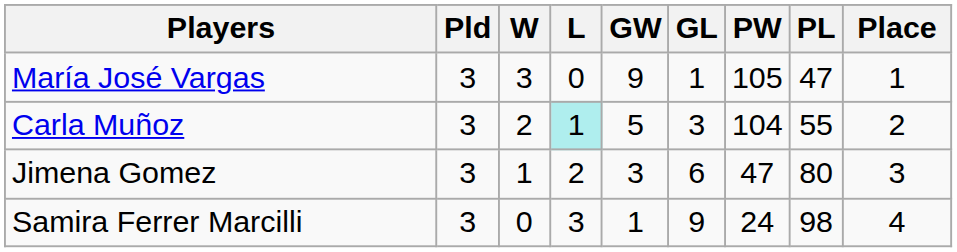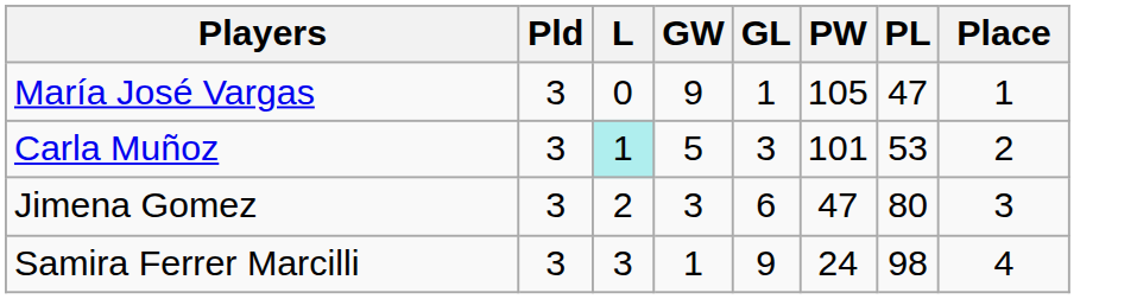- column: W | 3 | 2 | 1 | 0
Carla Muñoz | PW: 104 -> 101
Carla Muñoz | PL: 55 -> 53
